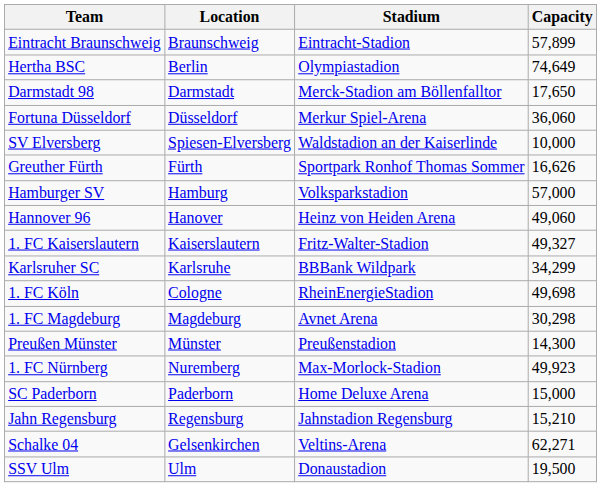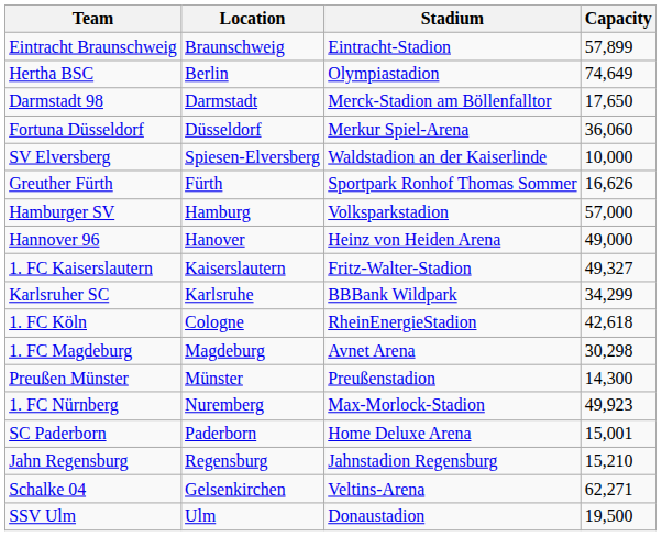Hannover 96 | Capacity: 49,060 -> 49,000
1. FC Köln | Capacity: 49,698 -> 42,618
SC Paderborn | Capacity: 15,000 -> 15,001
